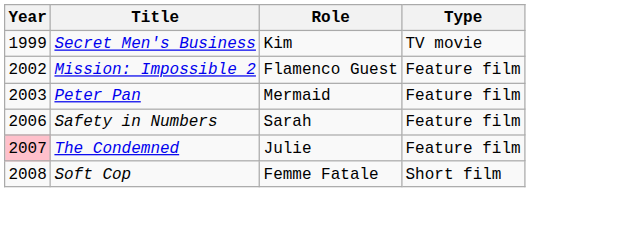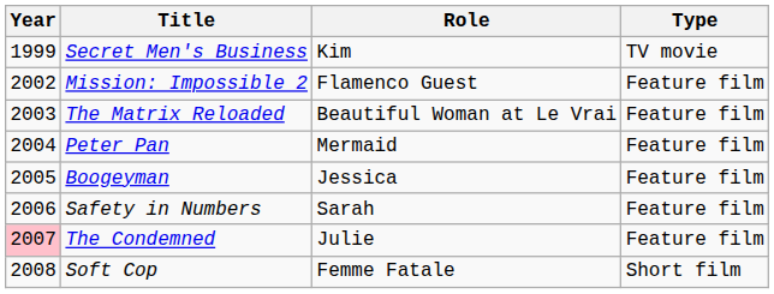+ row: 2003 | The Matrix Reloaded | Beautiful Woman at Le Vrai | Feature film
Peter Pan | Year: 2003 -> 2004
+ row: 2005 | Boogeyman | Jessica | Feature film
